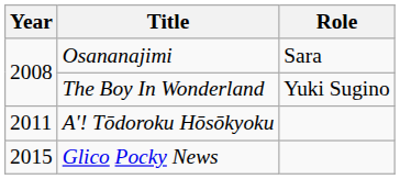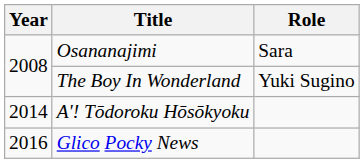A'! Tōdoroku Hōsōkyoku | Year: 2011 -> 2014
Glico Pocky News | Year: 2015 -> 2016
